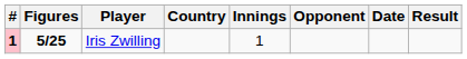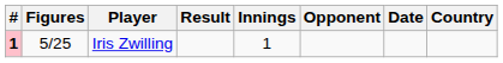columns swapped: Country <-> Result
Iris Zwilling | Figures: bold -> normal
